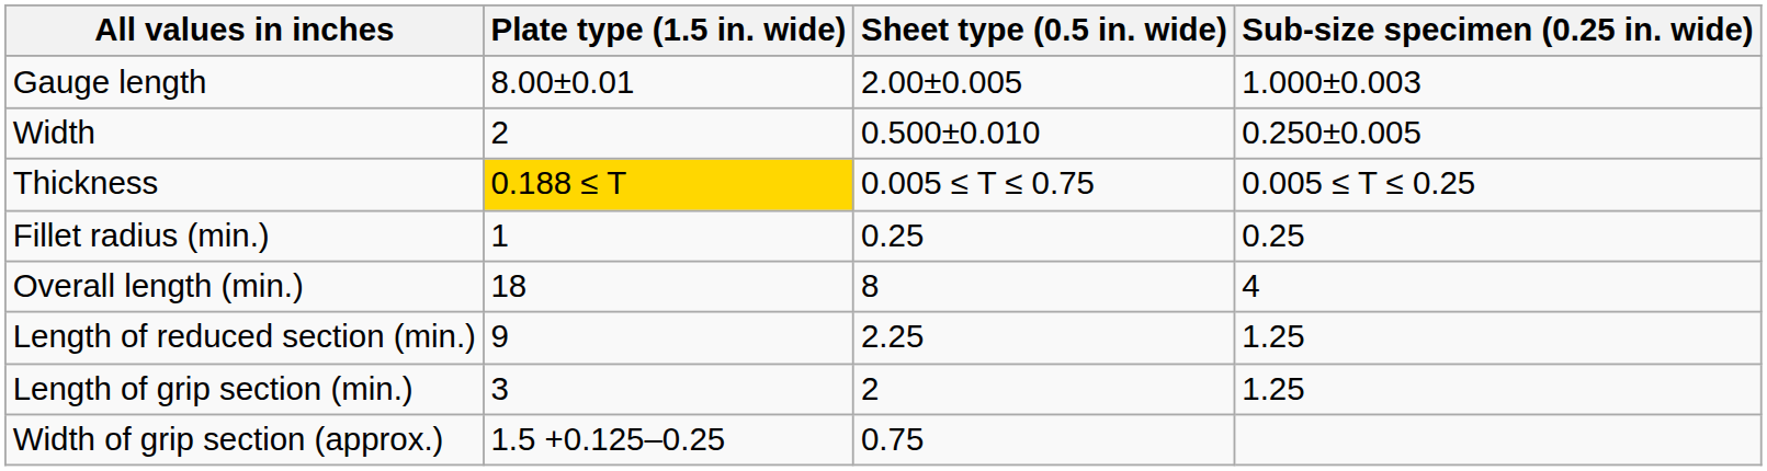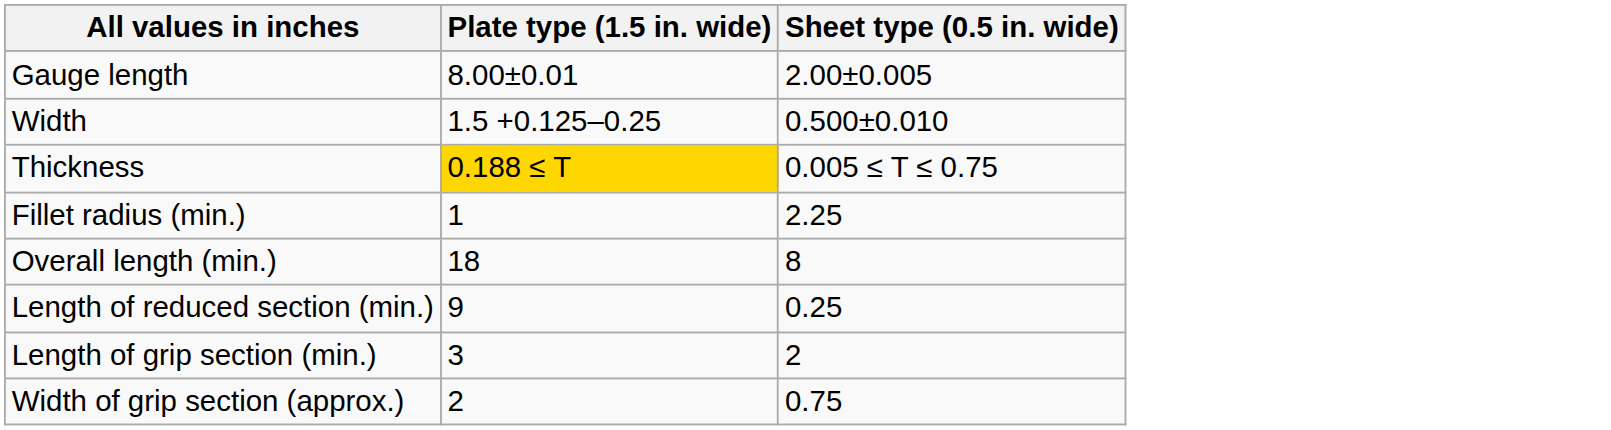- column: Sub-size specimen (0.25 in. wide) | 1.000±0.003 | 0.250±0.005 | 0.005 ≤ T ≤ 0.25 | 0.25 | 4 | 1.25 | 1.25
Width | Plate type (1.5 in. wide): 2 -> 1.5 +0.125–0.25
Fillet radius (min.) | Sheet type (0.5 in. wide): 0.25 -> 2.25
Length of reduced section (min.) | Sheet type (0.5 in. wide): 2.25 -> 0.25
Width of grip section (approx.) | Plate type (1.5 in. wide): 1.5 +0.125–0.25 -> 2
